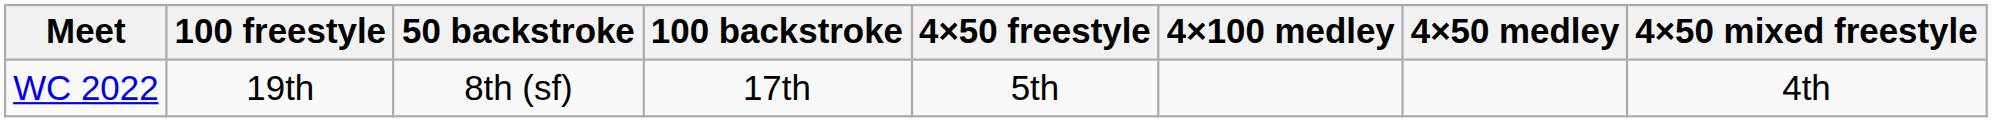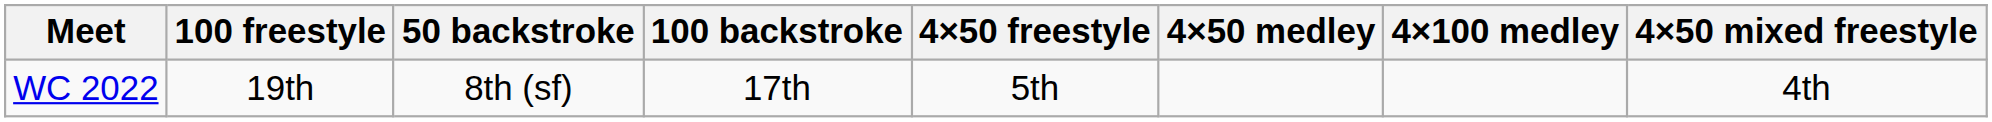columns swapped: 4×50 medley <-> 4×100 medley
